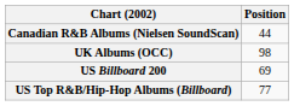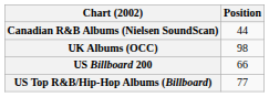US Billboard 200 | Position: 69 -> 66
